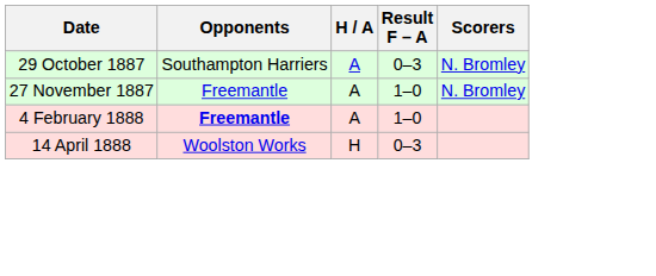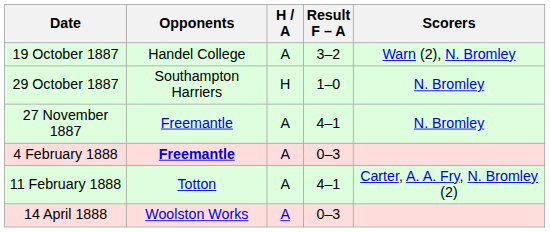+ row: 19 October 1887 | Handel College | A | 3–2 | Warn (2), N. Bromley
29 October 1887 | H / A: A -> H
29 October 1887 | Result F – A: 0–3 -> 1–0
27 November 1887 | Result F – A: 1–0 -> 4–1
4 February 1888 | Result F – A: 1–0 -> 0–3
+ row: 11 February 1888 | Totton | A | 4–1 | Carter, A. A. Fry, N. Bromley (2)
14 April 1888 | H / A: H -> A
